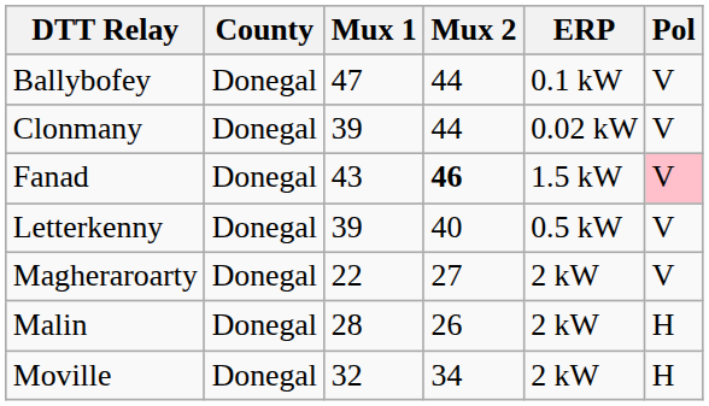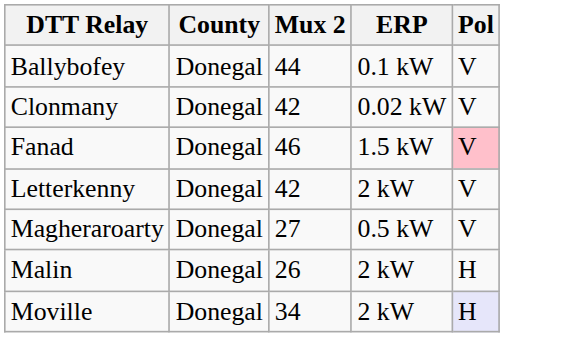- column: Mux 1 | 47 | 39 | 43 | 39 | 22 | 28 | 32
Clonmany | Mux 2: 44 -> 42
Fanad | Mux 2: bold -> normal
Letterkenny | Mux 2: 40 -> 42
Letterkenny | ERP: 0.5 kW -> 2 kW
Magheraroarty | ERP: 2 kW -> 0.5 kW
Moville | Pol: no background -> lavender background
